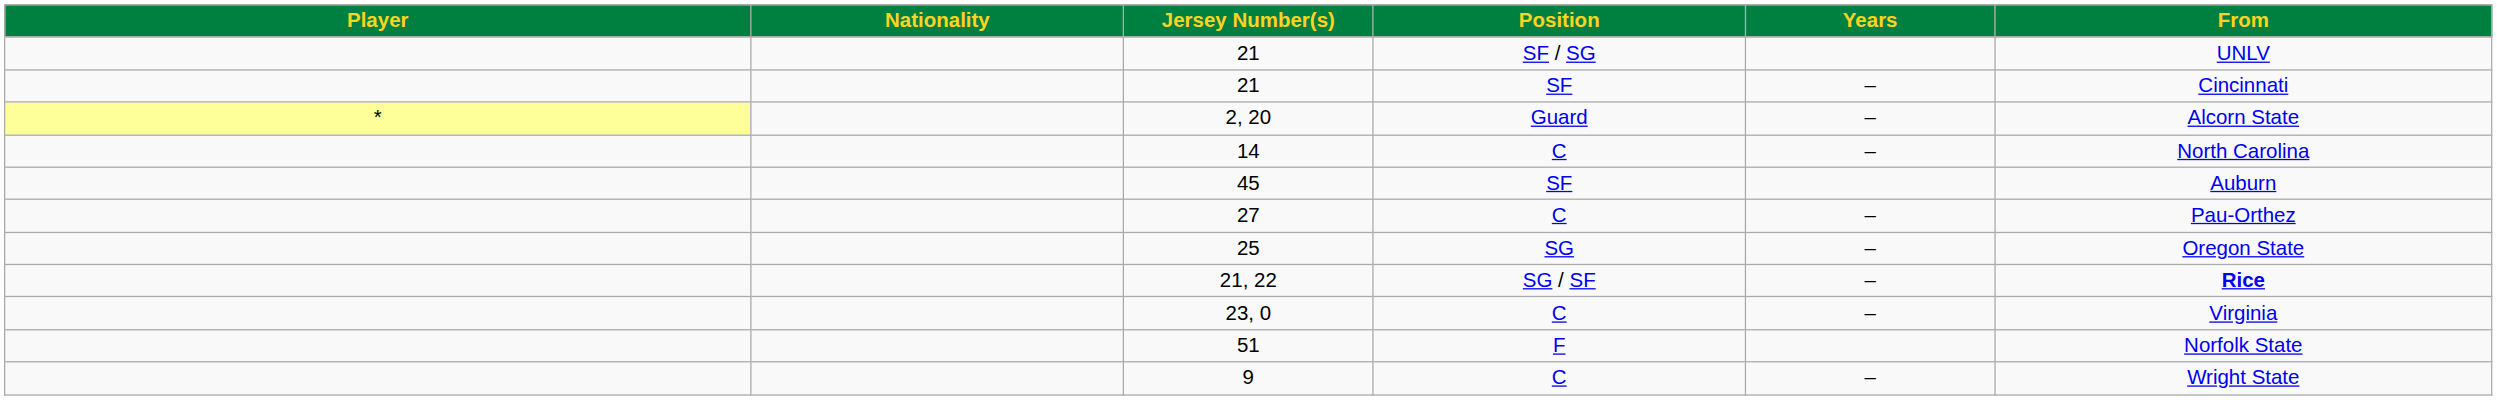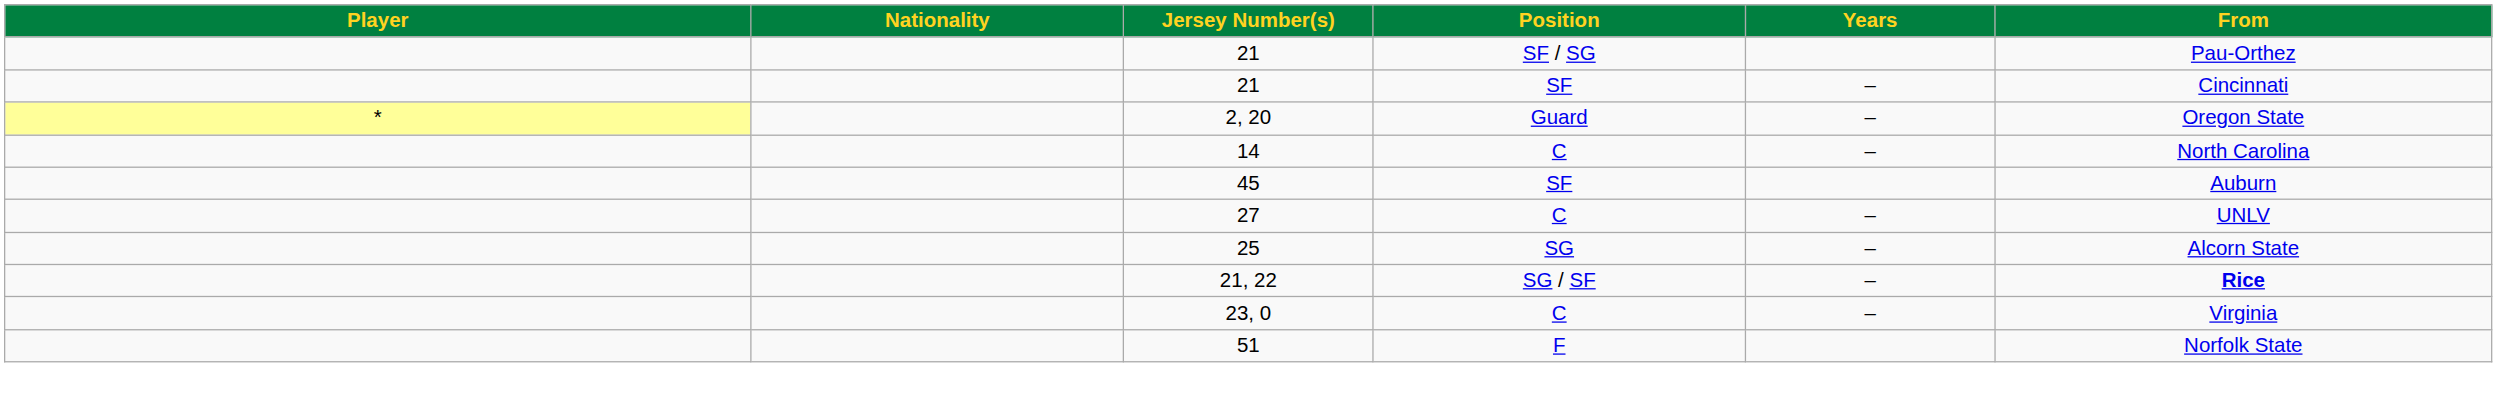21 / SF / SG | From: UNLV -> Pau-Orthez
2, 20 | From: Alcorn State -> Oregon State
27 | From: Pau-Orthez -> UNLV
25 | From: Oregon State -> Alcorn State
- row: 9 | C | – | Wright State
